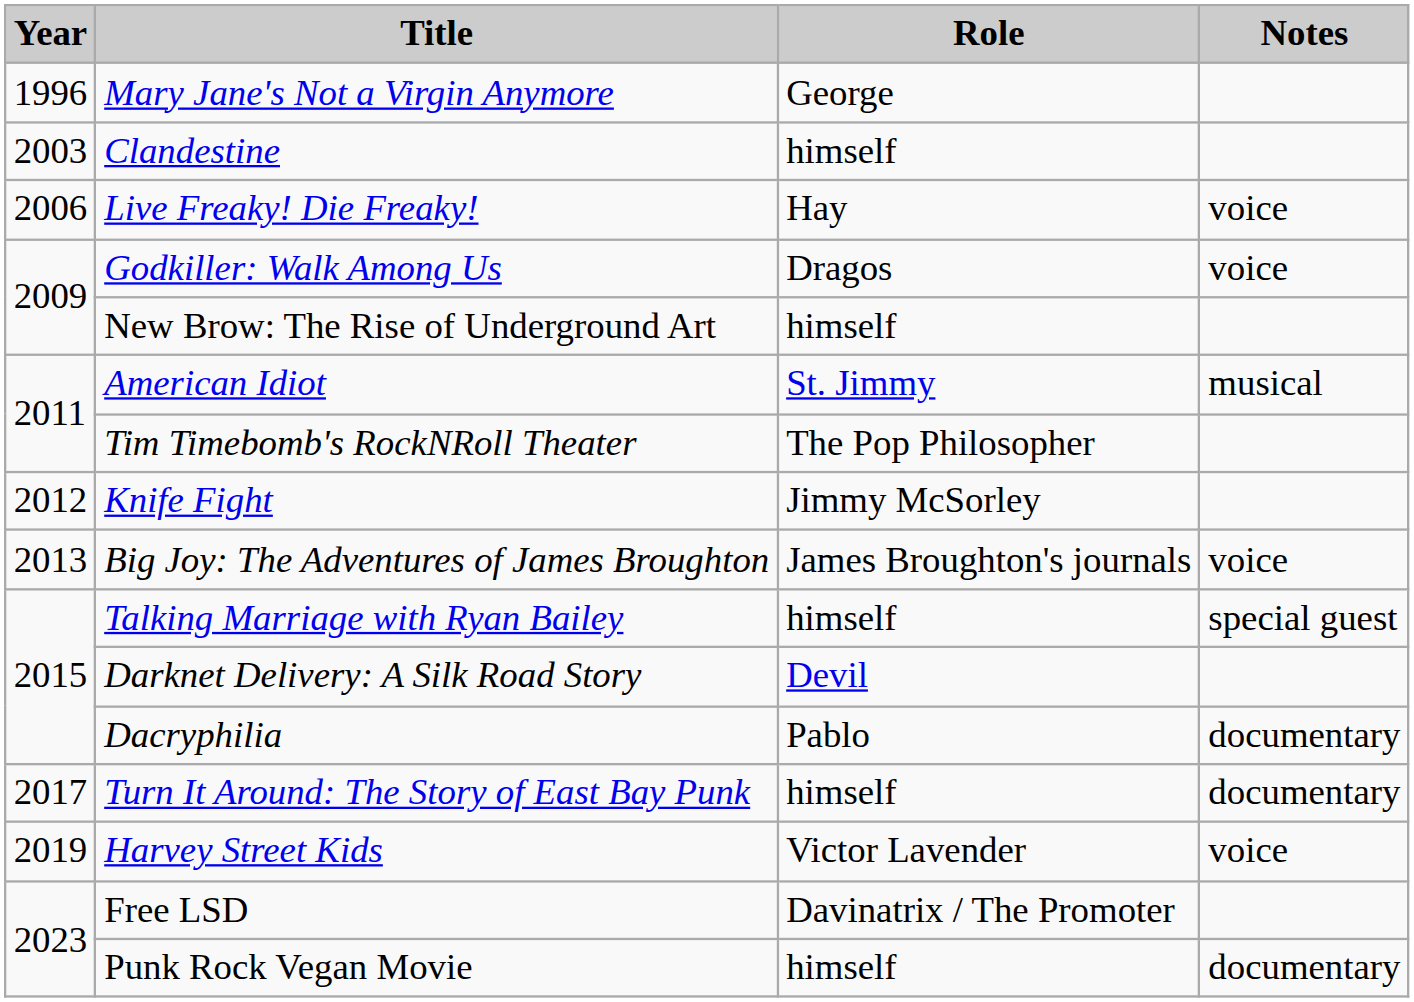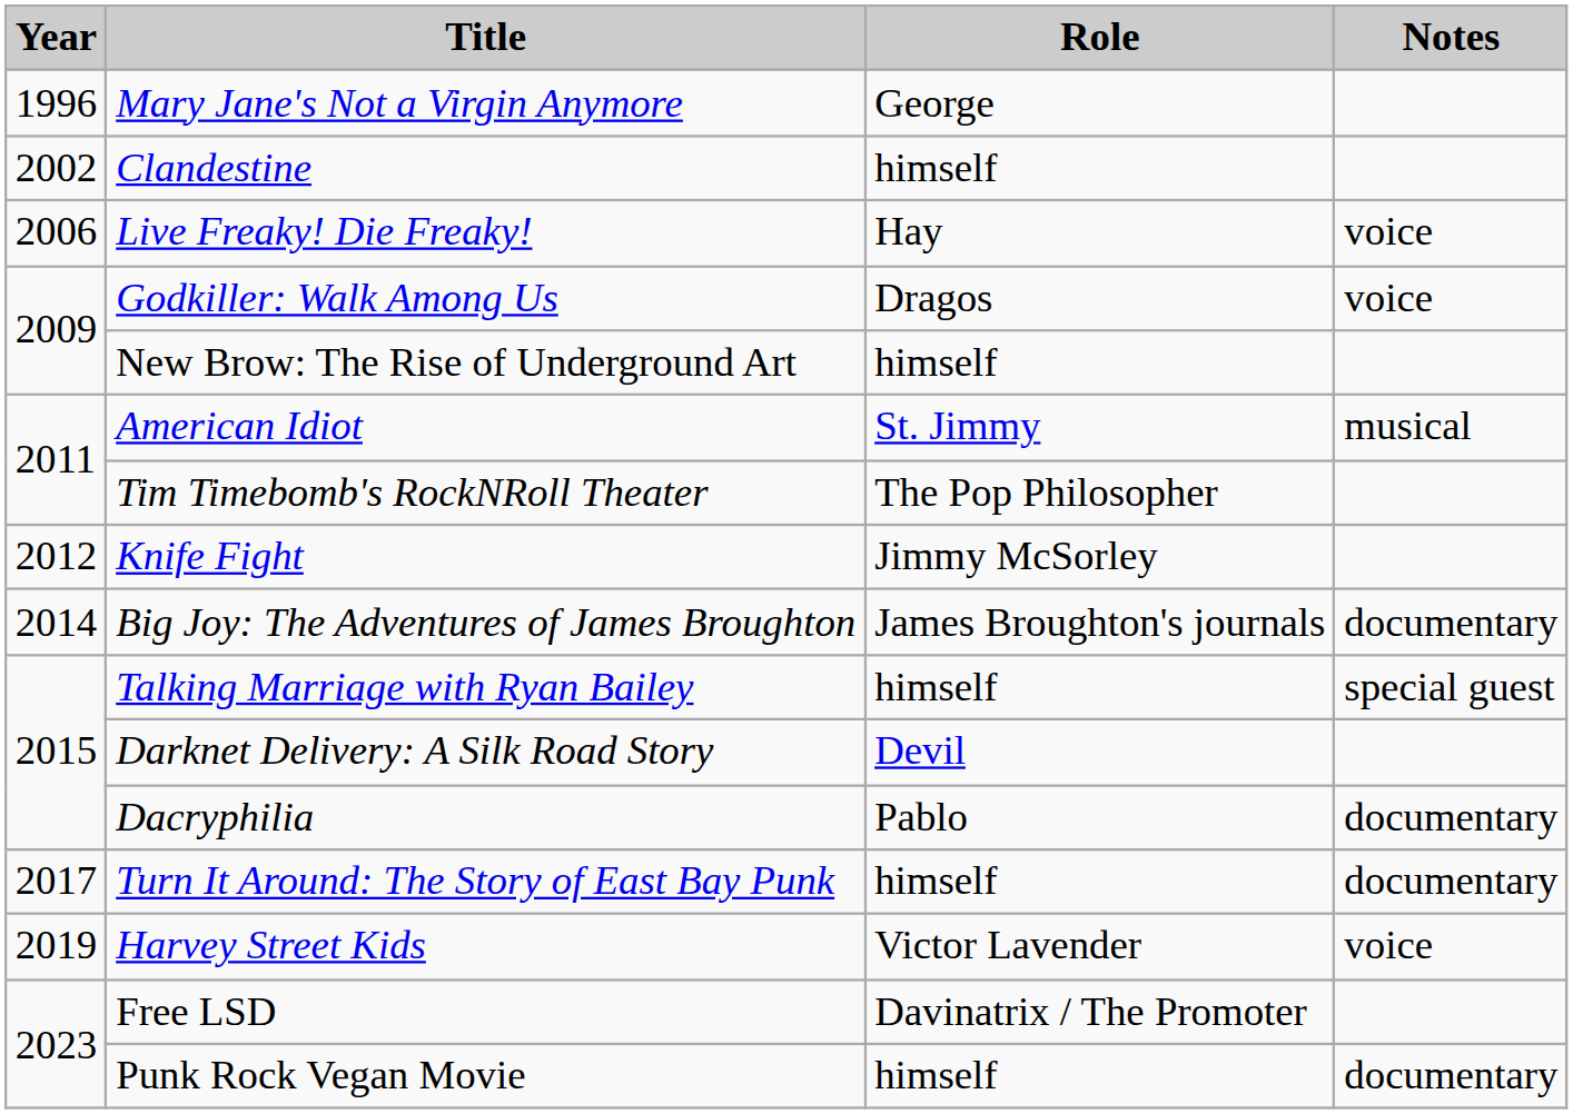Clandestine | Year: 2003 -> 2002
Big Joy: The Adventures of James Broughton | Year: 2013 -> 2014
Big Joy: The Adventures of James Broughton | Notes: voice -> documentary
